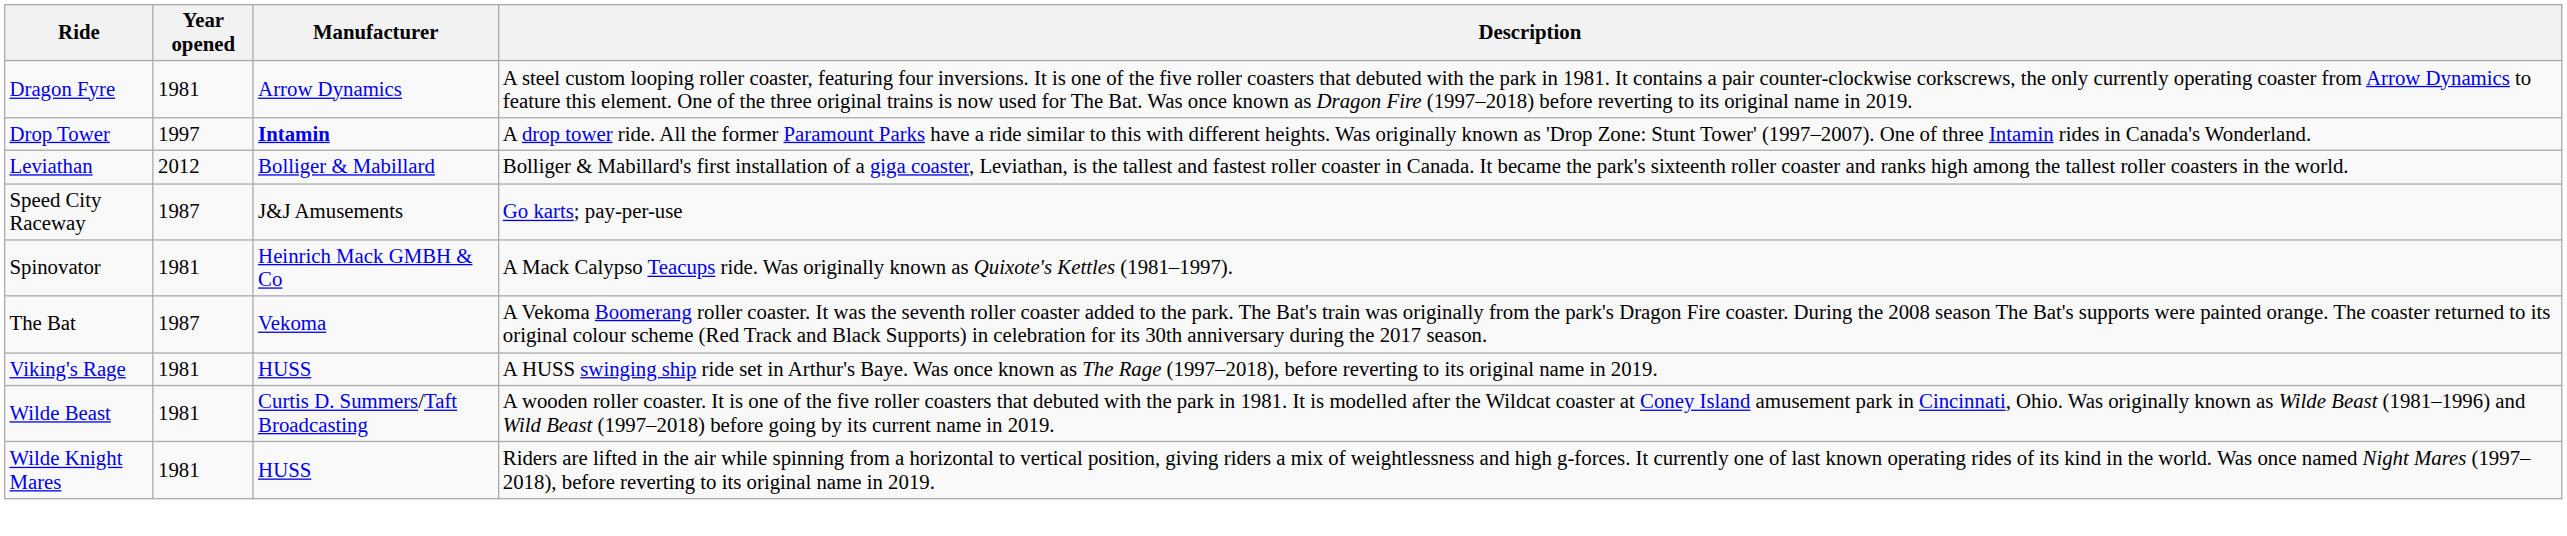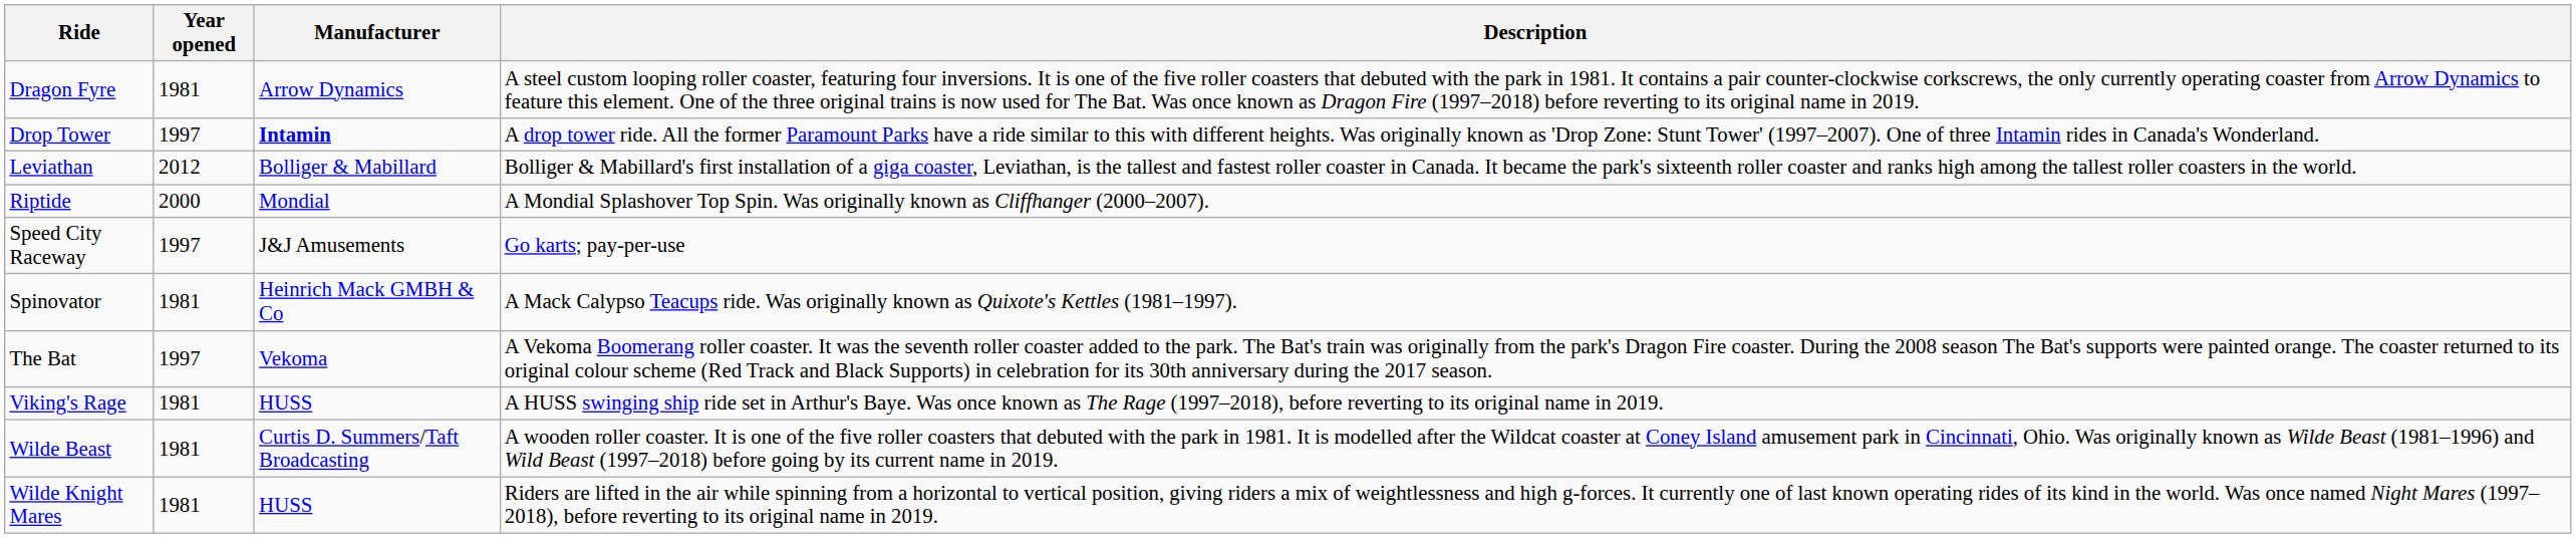+ row: Riptide | 2000 | Mondial | A Mondial Splashover Top Spin. Was originally known as Cliffhanger (2000–2007).
Speed City Raceway | Year opened: 1987 -> 1997
The Bat | Year opened: 1987 -> 1997
